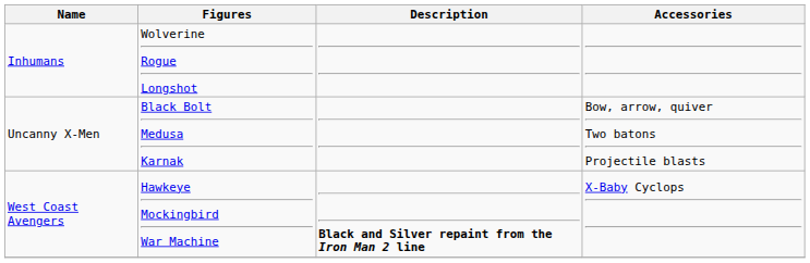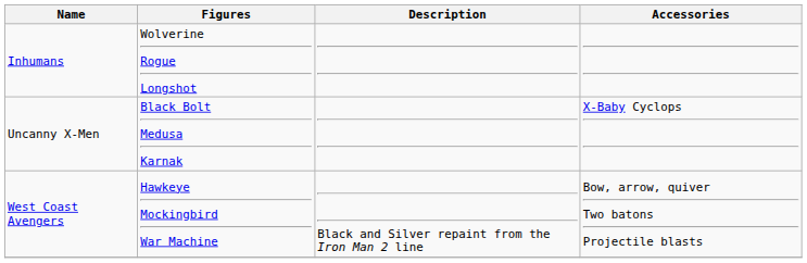Uncanny X-Men | Accessories: Bow, arrow, quiver Two batons Projectile blasts -> X-Baby Cyclops
West Coast Avengers | Description: bold -> normal
West Coast Avengers | Accessories: X-Baby Cyclops -> Bow, arrow, quiver Two batons Projectile blasts
